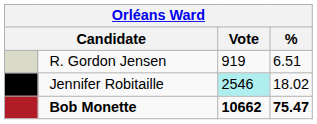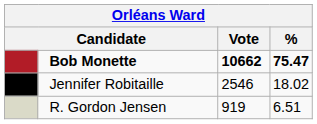rows swapped: Bob Monette <-> R. Gordon Jensen
Jennifer Robitaille | Vote: paleturquoise background -> no background
